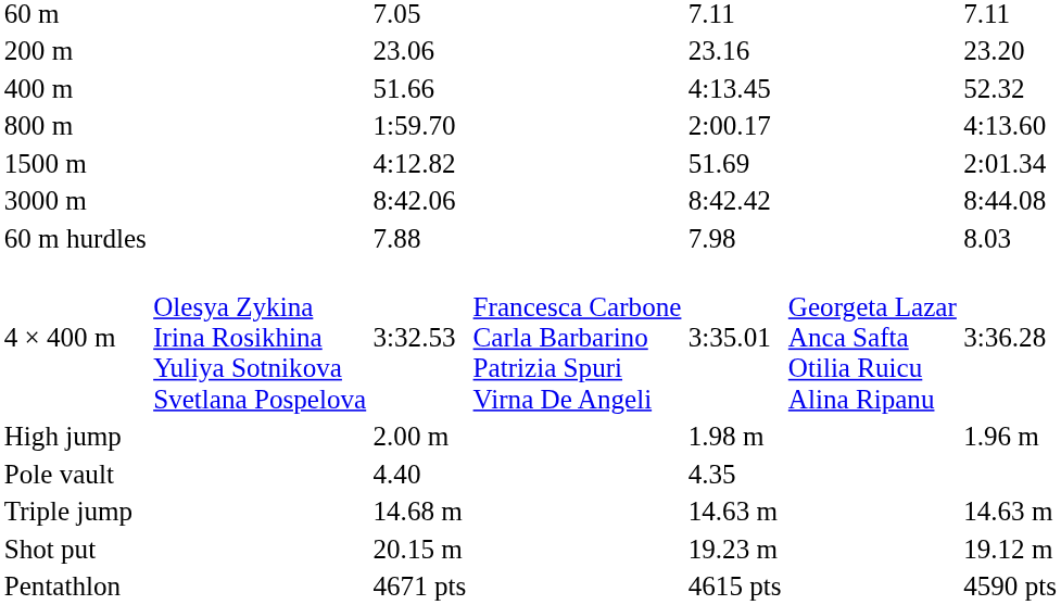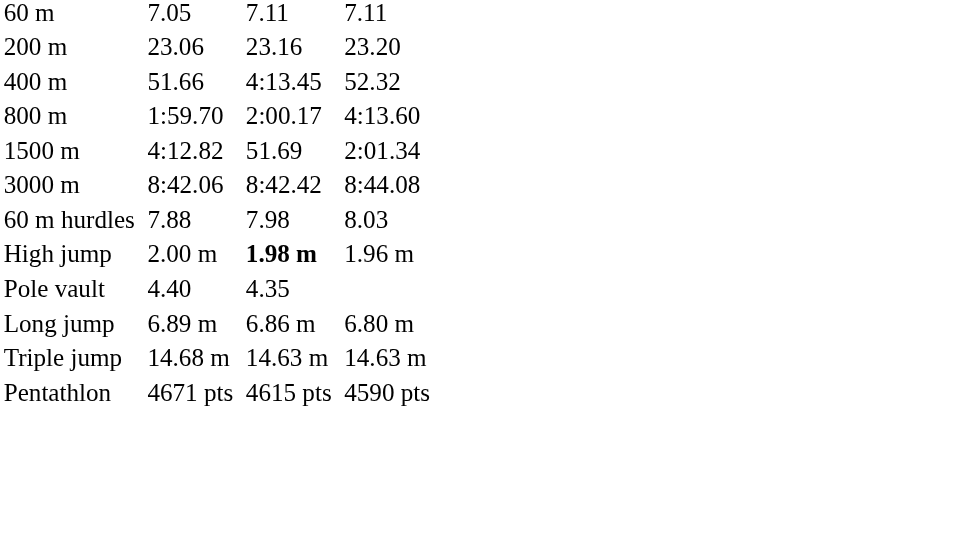- row: 4 × 400 m | Olesya Zykina Irina Rosikhina Yuliya Sotnikova Svetlana Pospelova | 3:32.53 | Francesca Carbone Carla Barbarino Patrizia Spuri Virna De Angeli | 3:35.01 | Georgeta Lazar Anca Safta Otilia Ruicu Alina Ripanu | 3:36.28
High jump | column 5: normal -> bold
+ row: Long jump | 6.89 m | 6.86 m | 6.80 m
- row: Shot put | 20.15 m | 19.23 m | 19.12 m
